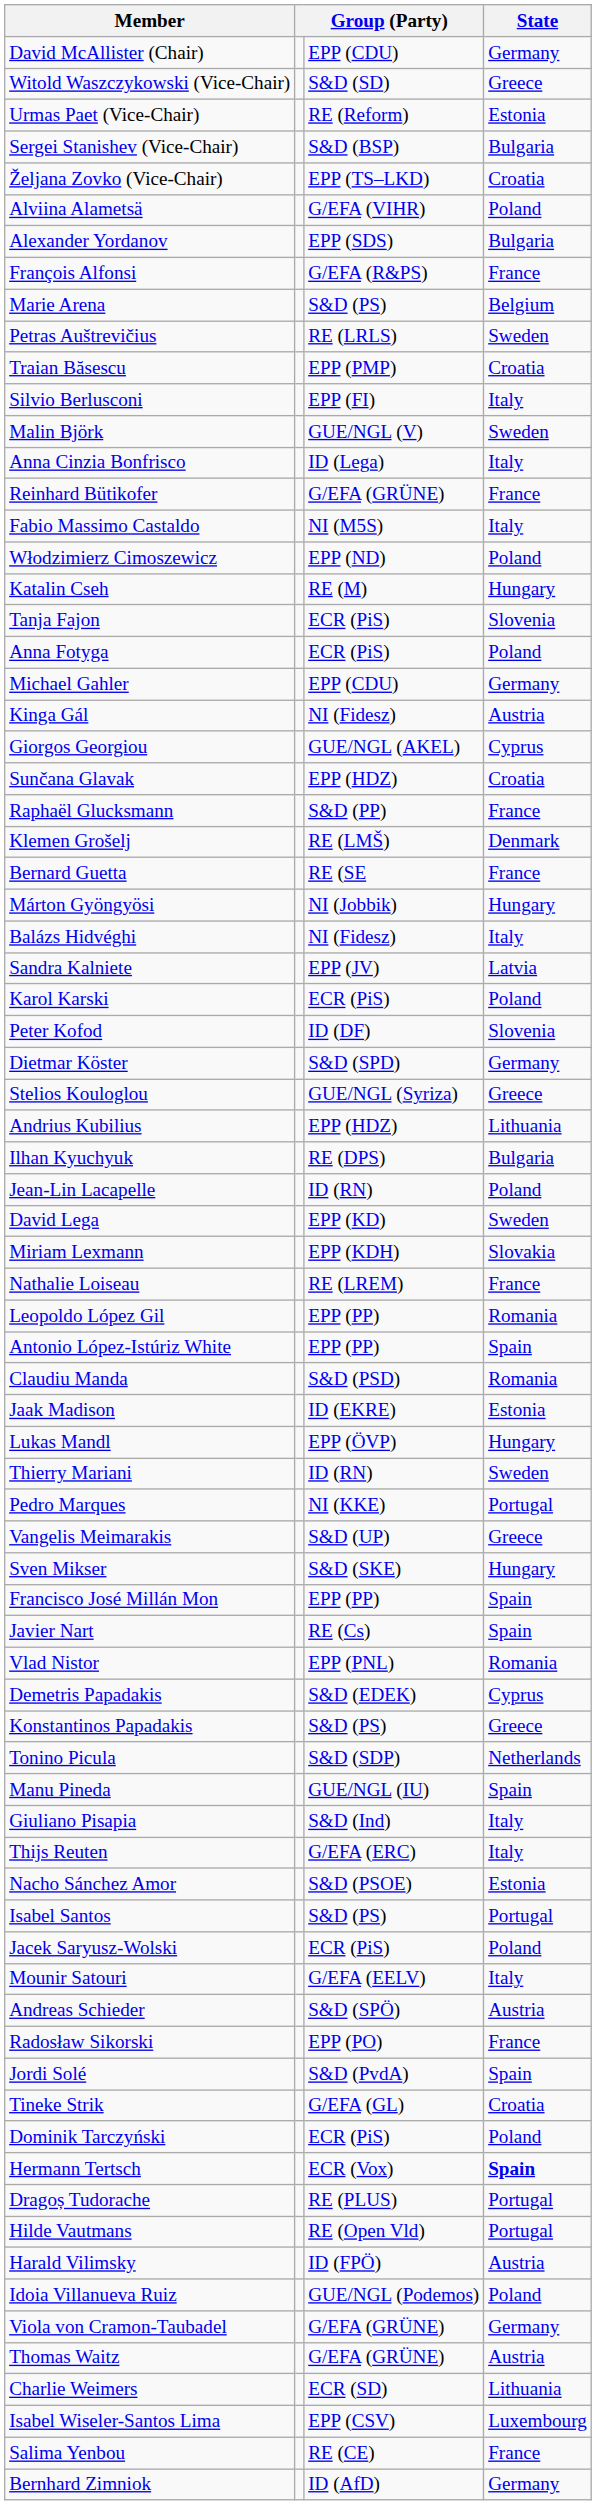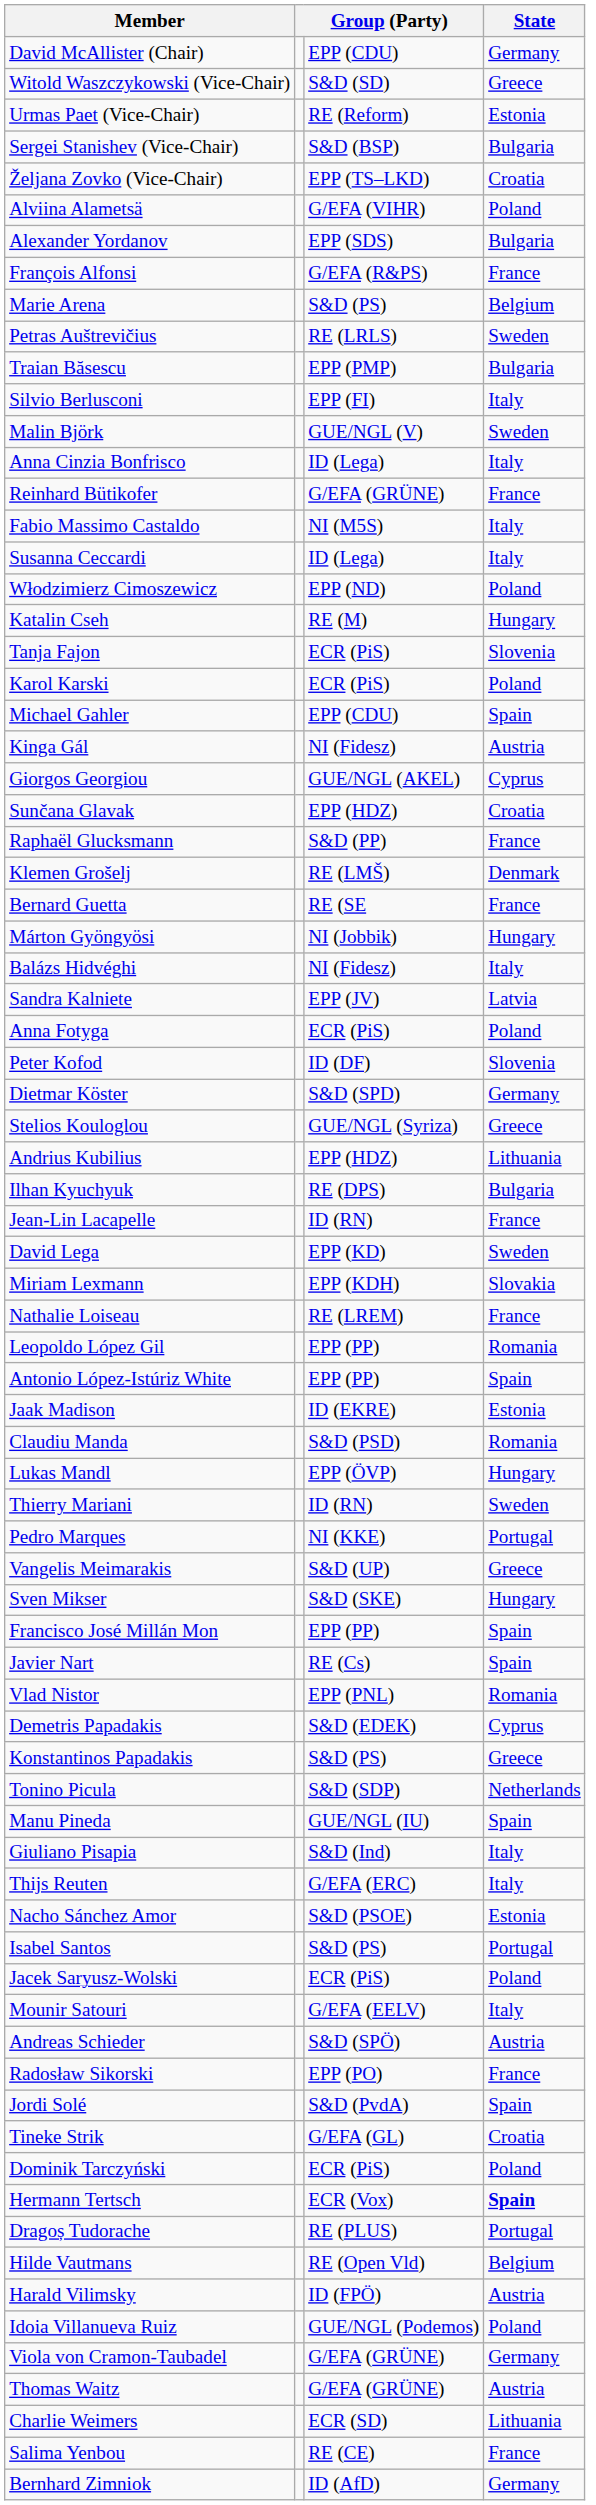Traian Băsescu | State: Croatia -> Bulgaria
+ row: Susanna Ceccardi | ID (Lega) | Italy
rows swapped: Anna Fotyga <-> Karol Karski
Michael Gahler | State: Germany -> Spain
Jean-Lin Lacapelle | State: Poland -> France
rows swapped: Jaak Madison <-> Claudiu Manda
Hilde Vautmans | State: Portugal -> Belgium
- row: Isabel Wiseler-Santos Lima | EPP (CSV) | Luxembourg
